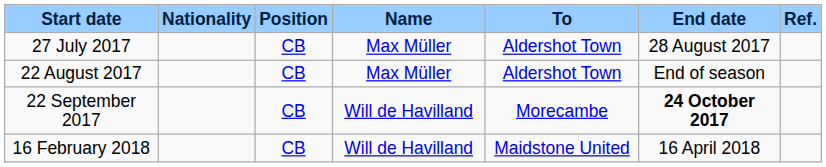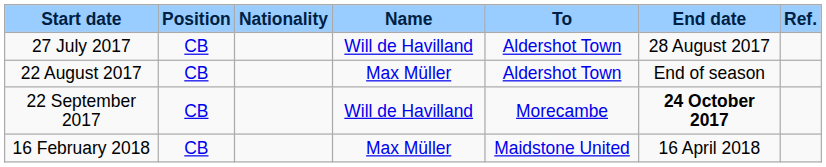columns swapped: Position <-> Nationality
27 July 2017 | Name: Max Müller -> Will de Havilland
16 February 2018 | Name: Will de Havilland -> Max Müller
